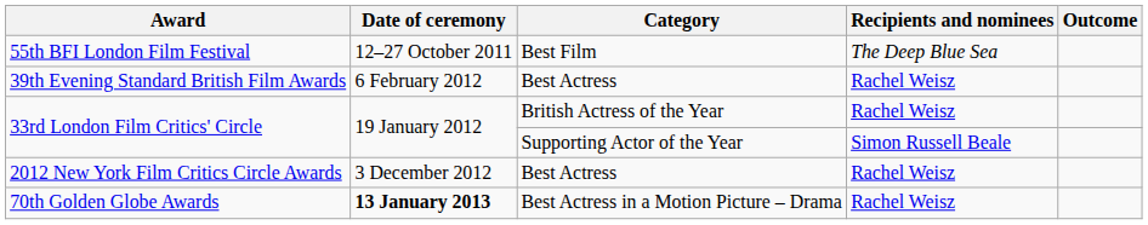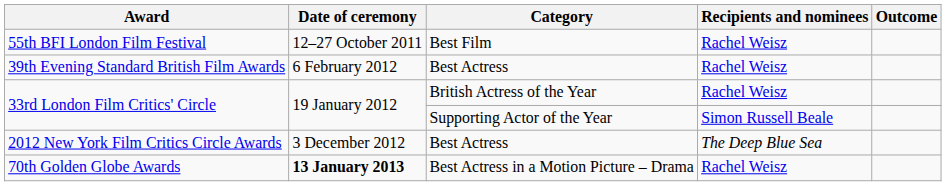55th BFI London Film Festival | Recipients and nominees: The Deep Blue Sea -> Rachel Weisz
2012 New York Film Critics Circle Awards | Recipients and nominees: Rachel Weisz -> The Deep Blue Sea
